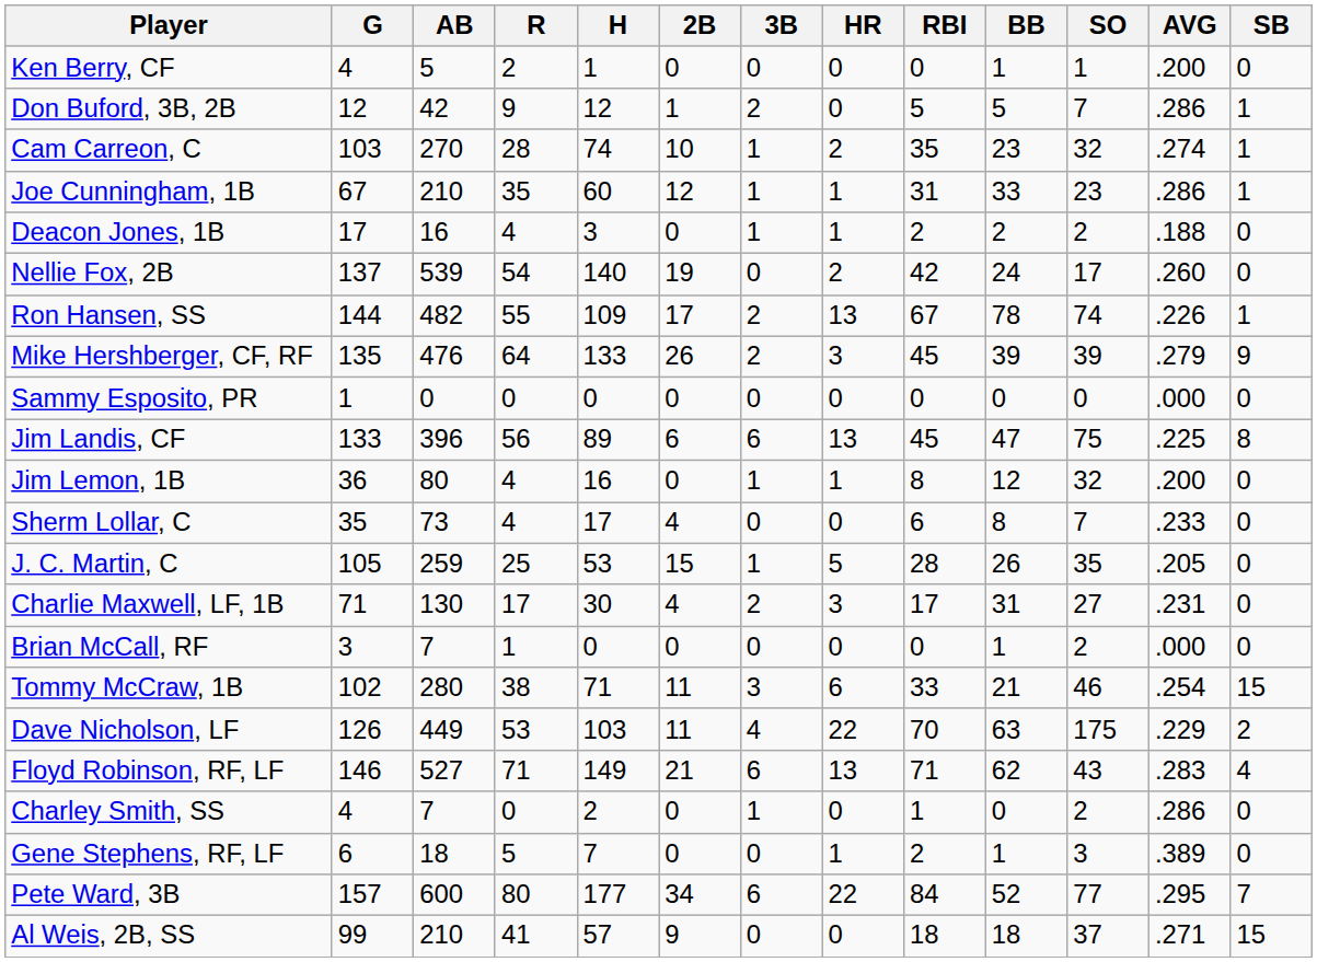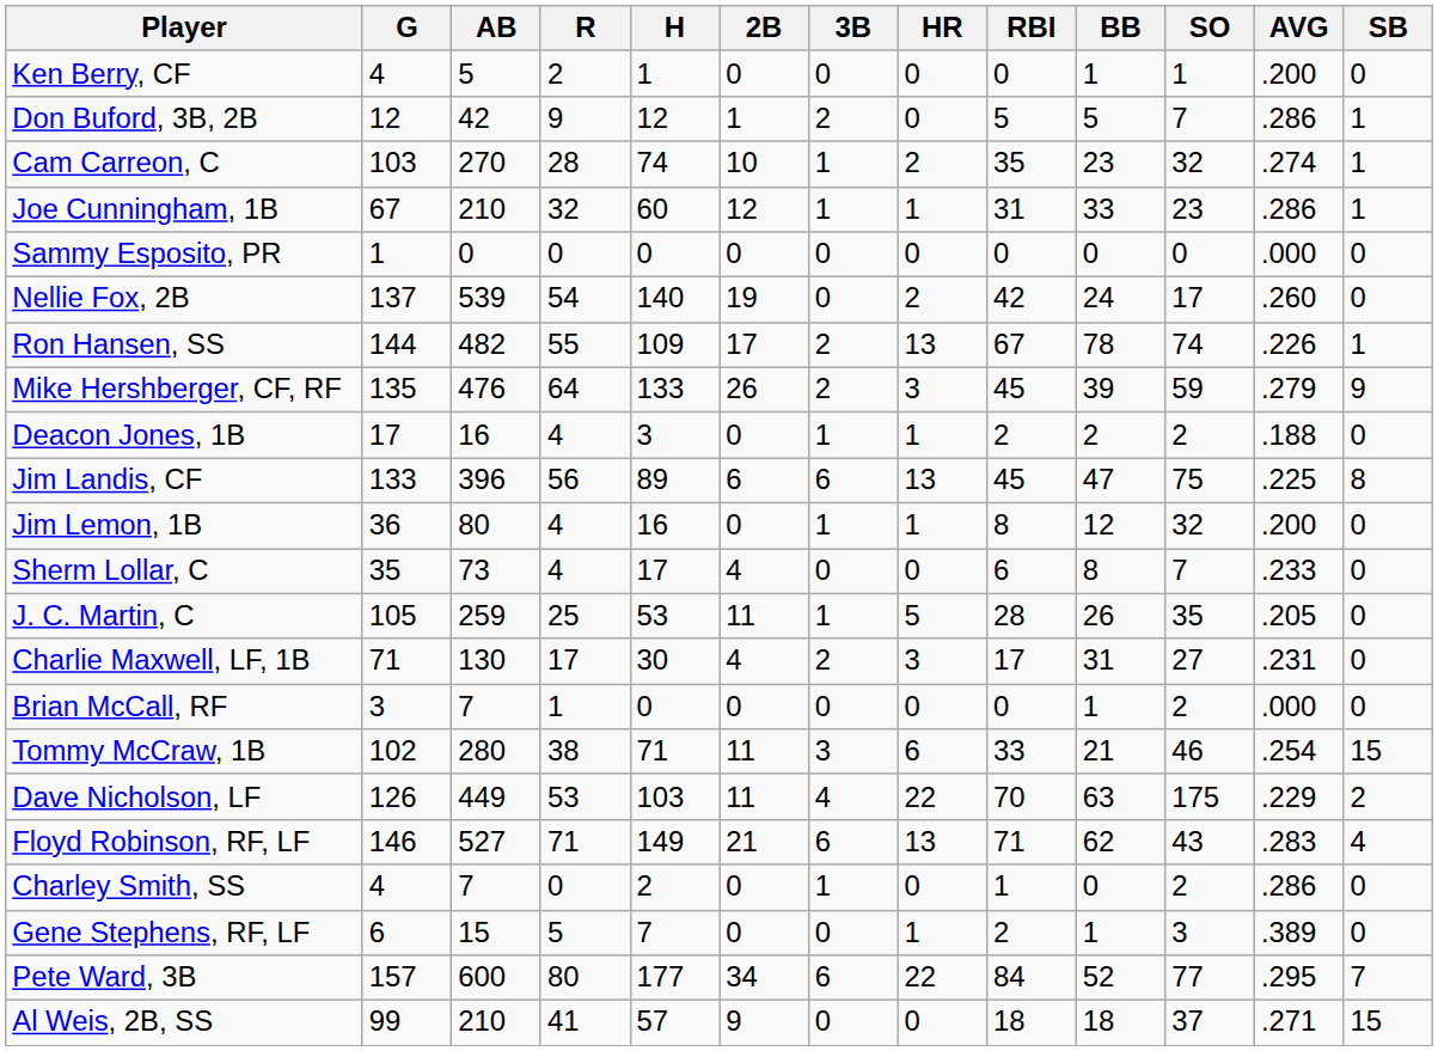Joe Cunningham, 1B | R: 35 -> 32
rows swapped: Sammy Esposito, PR <-> Deacon Jones, 1B
Mike Hershberger, CF, RF | SO: 39 -> 59
J. C. Martin, C | 2B: 15 -> 11
Gene Stephens, RF, LF | AB: 18 -> 15
